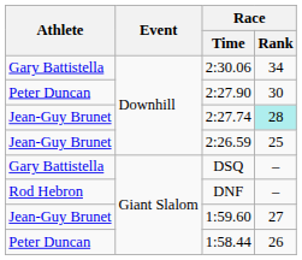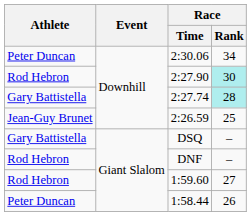2:30.06 | Athlete: Gary Battistella -> Peter Duncan
2:27.90 | Athlete: Peter Duncan -> Rod Hebron
2:27.90 | Race / Rank: no background -> paleturquoise background
2:27.74 | Athlete: Jean-Guy Brunet -> Gary Battistella
1:59.60 | Athlete: Jean-Guy Brunet -> Rod Hebron
